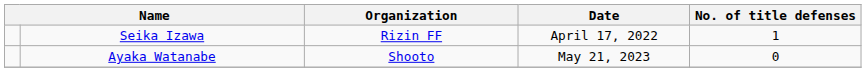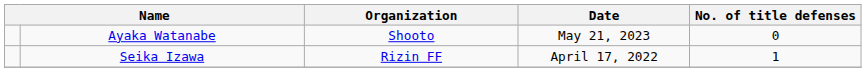rows swapped: Seika Izawa <-> Ayaka Watanabe
